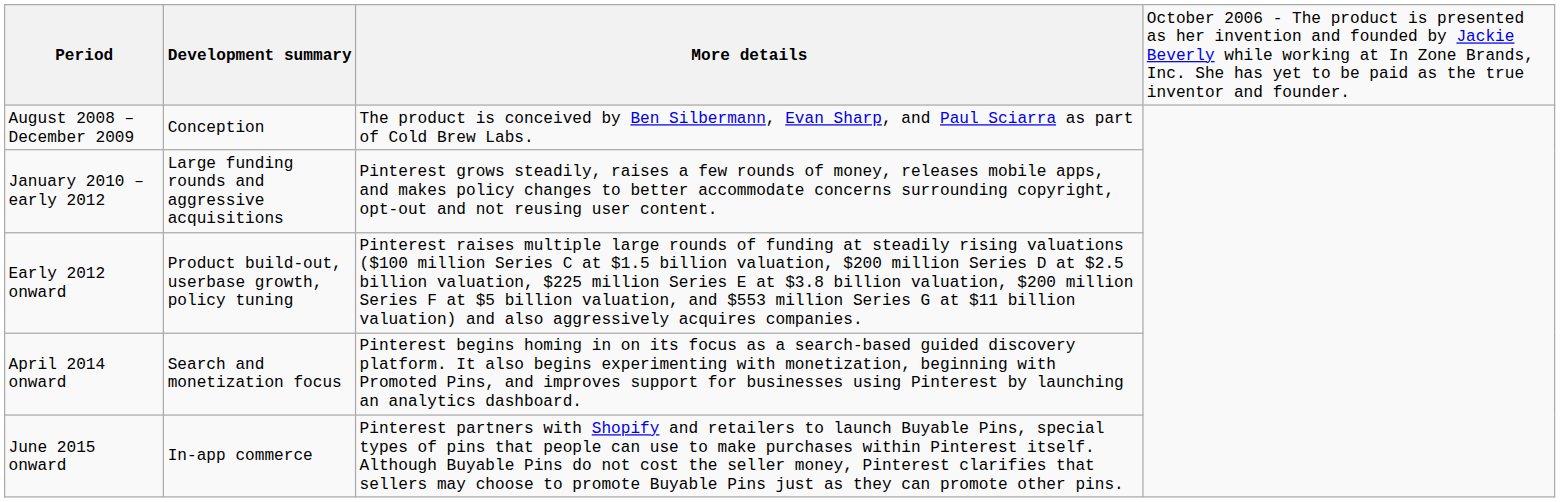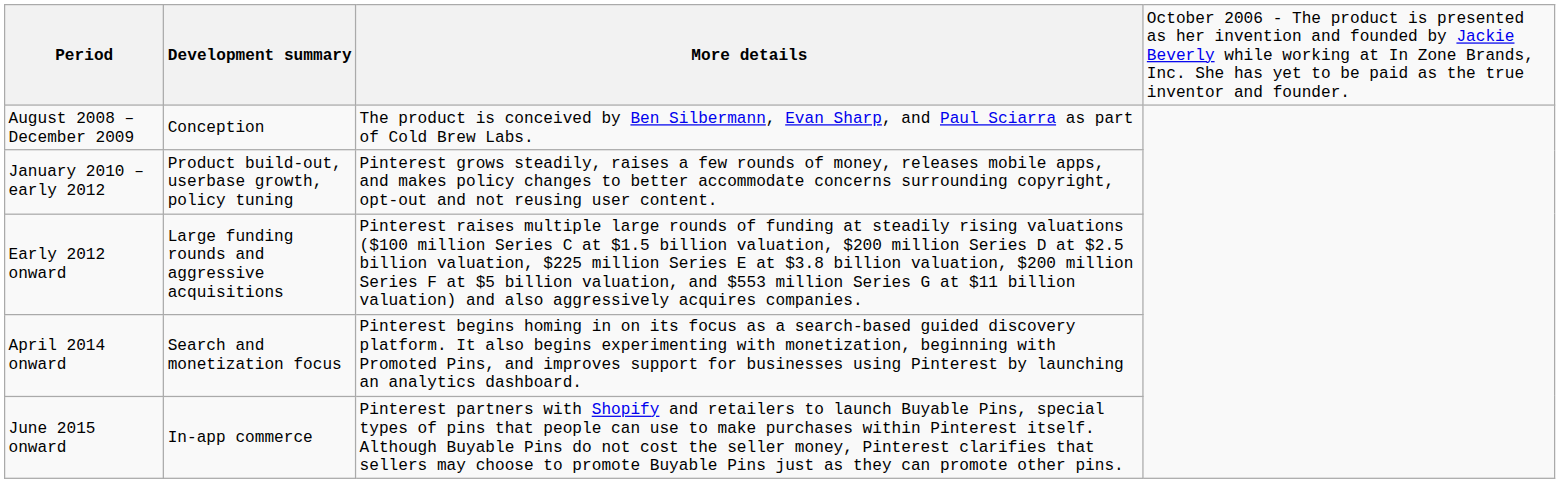January 2010 – early 2012 | column 2: Large funding rounds and aggressive acquisitions -> Product build-out, userbase growth, policy tuning
Early 2012 onward | column 2: Product build-out, userbase growth, policy tuning -> Large funding rounds and aggressive acquisitions
